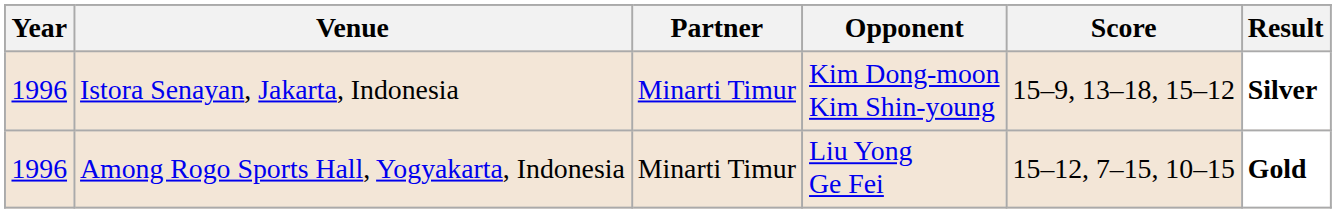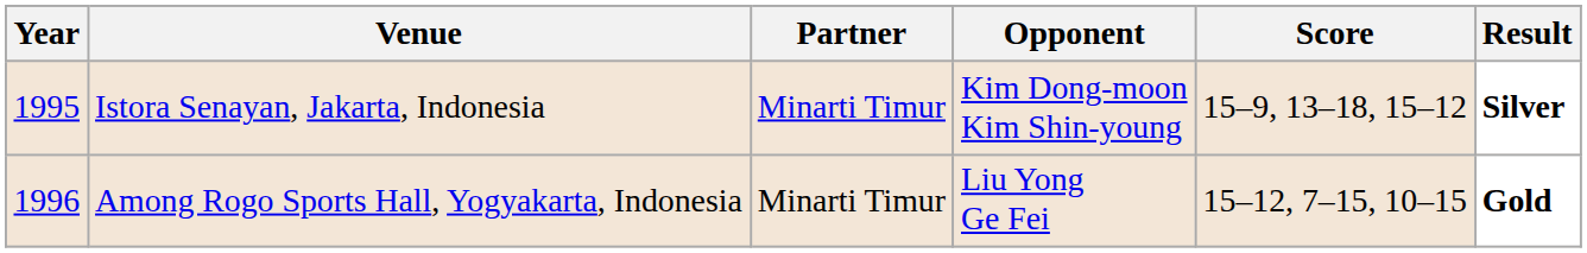Istora Senayan, Jakarta, Indonesia | Year: 1996 -> 1995
